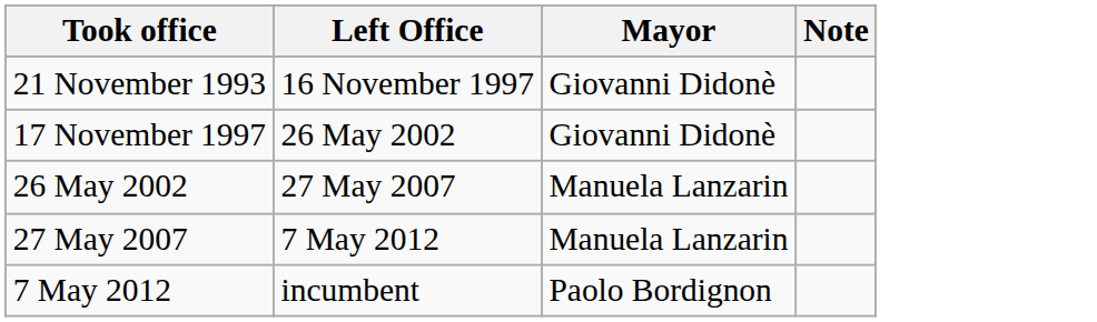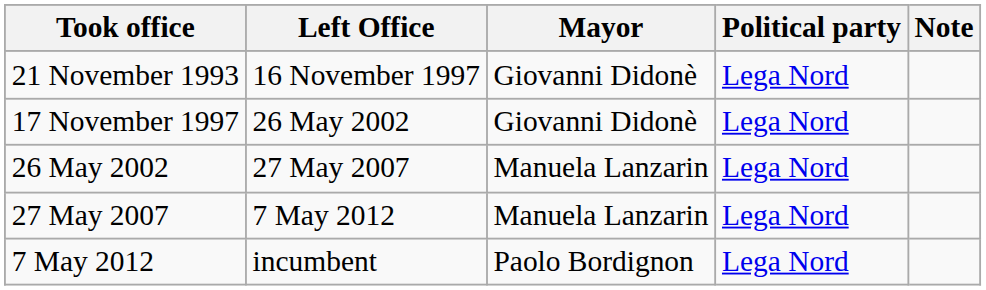+ column: Political party | Lega Nord | Lega Nord | Lega Nord | Lega Nord | Lega Nord
